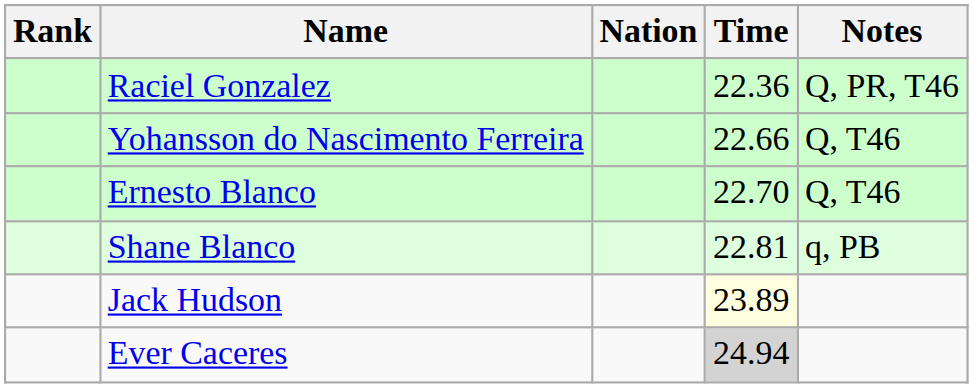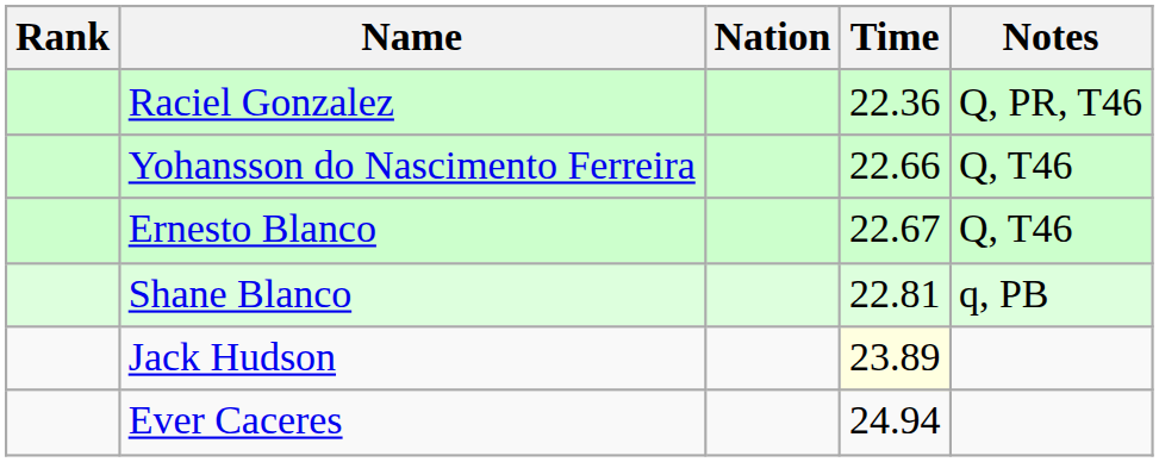Ernesto Blanco | Time: 22.70 -> 22.67
Ever Caceres | Time: lightgrey background -> no background
